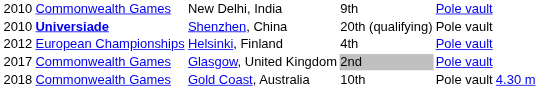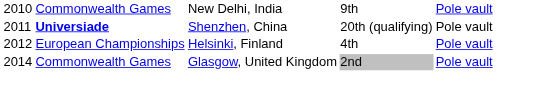Shenzhen, China | column 1: 2010 -> 2011
Glasgow, United Kingdom | column 1: 2017 -> 2014
- row: 2018 | Commonwealth Games | Gold Coast, Australia | 10th | Pole vault | 4.30 m
